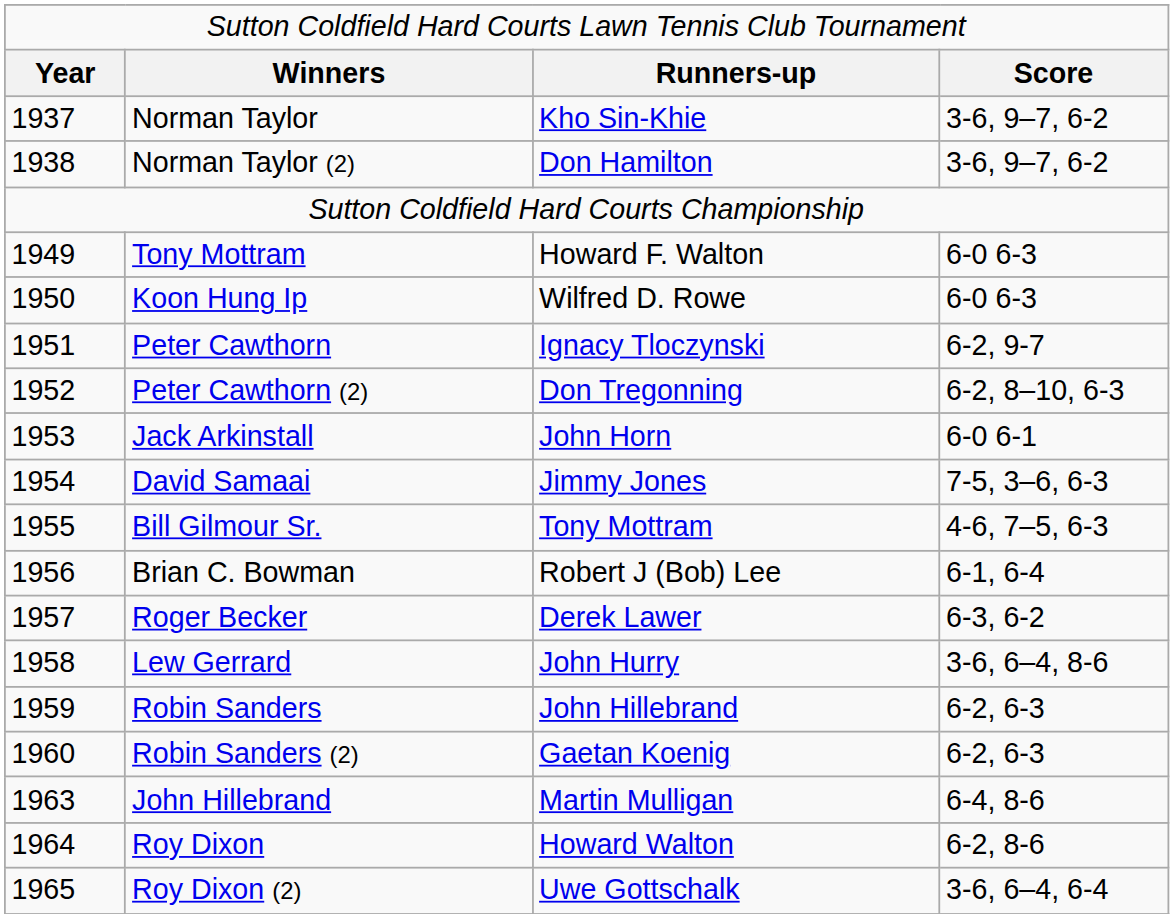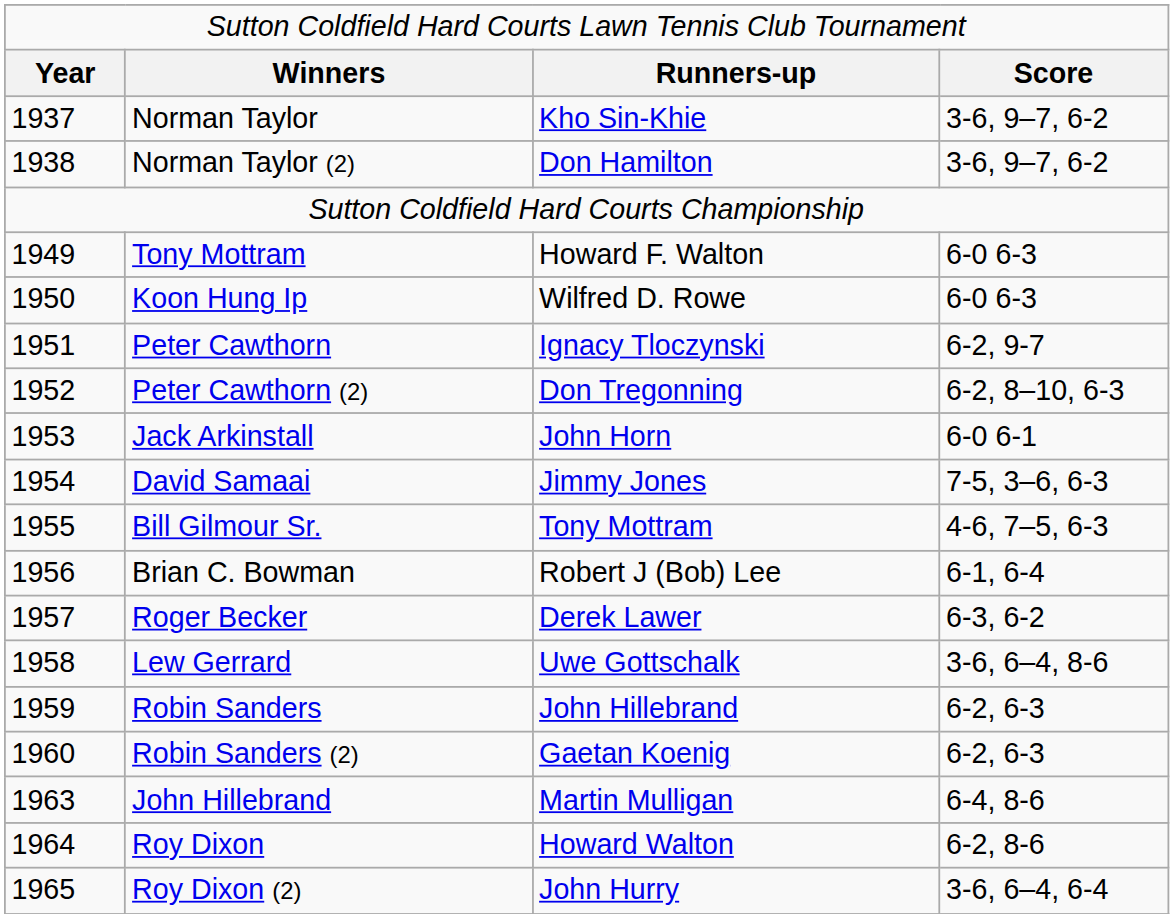Lew Gerrard | column 3: John Hurry -> Uwe Gottschalk
Roy Dixon (2) | column 3: Uwe Gottschalk -> John Hurry
